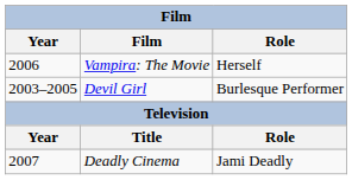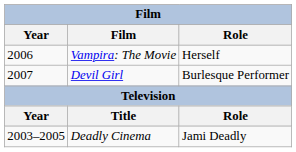Devil Girl | Year: 2003–2005 -> 2007
Deadly Cinema | Year: 2007 -> 2003–2005
